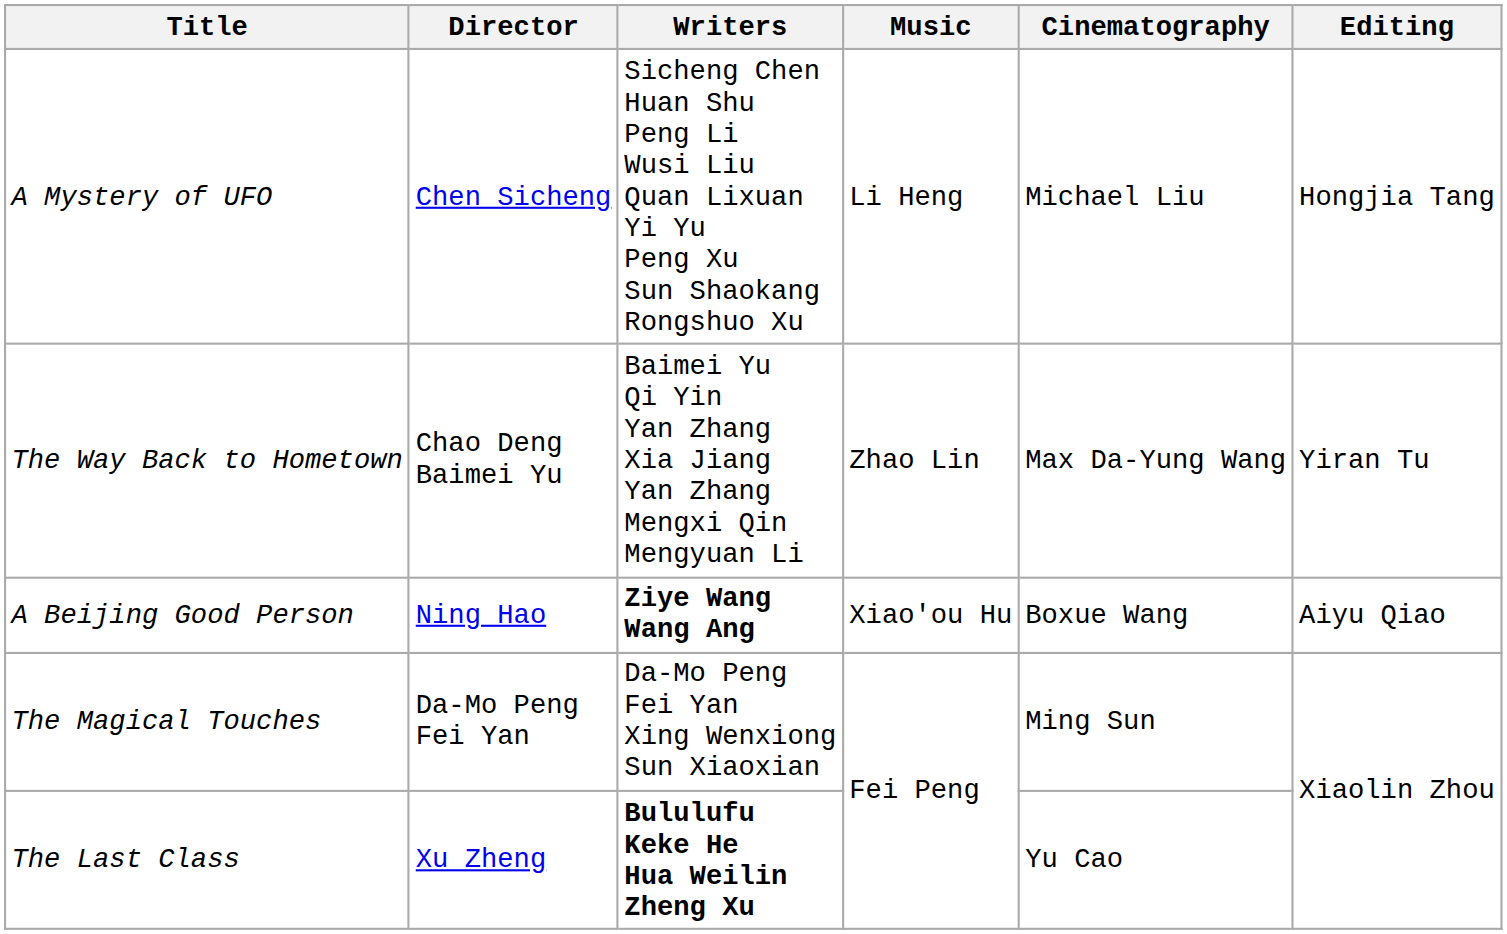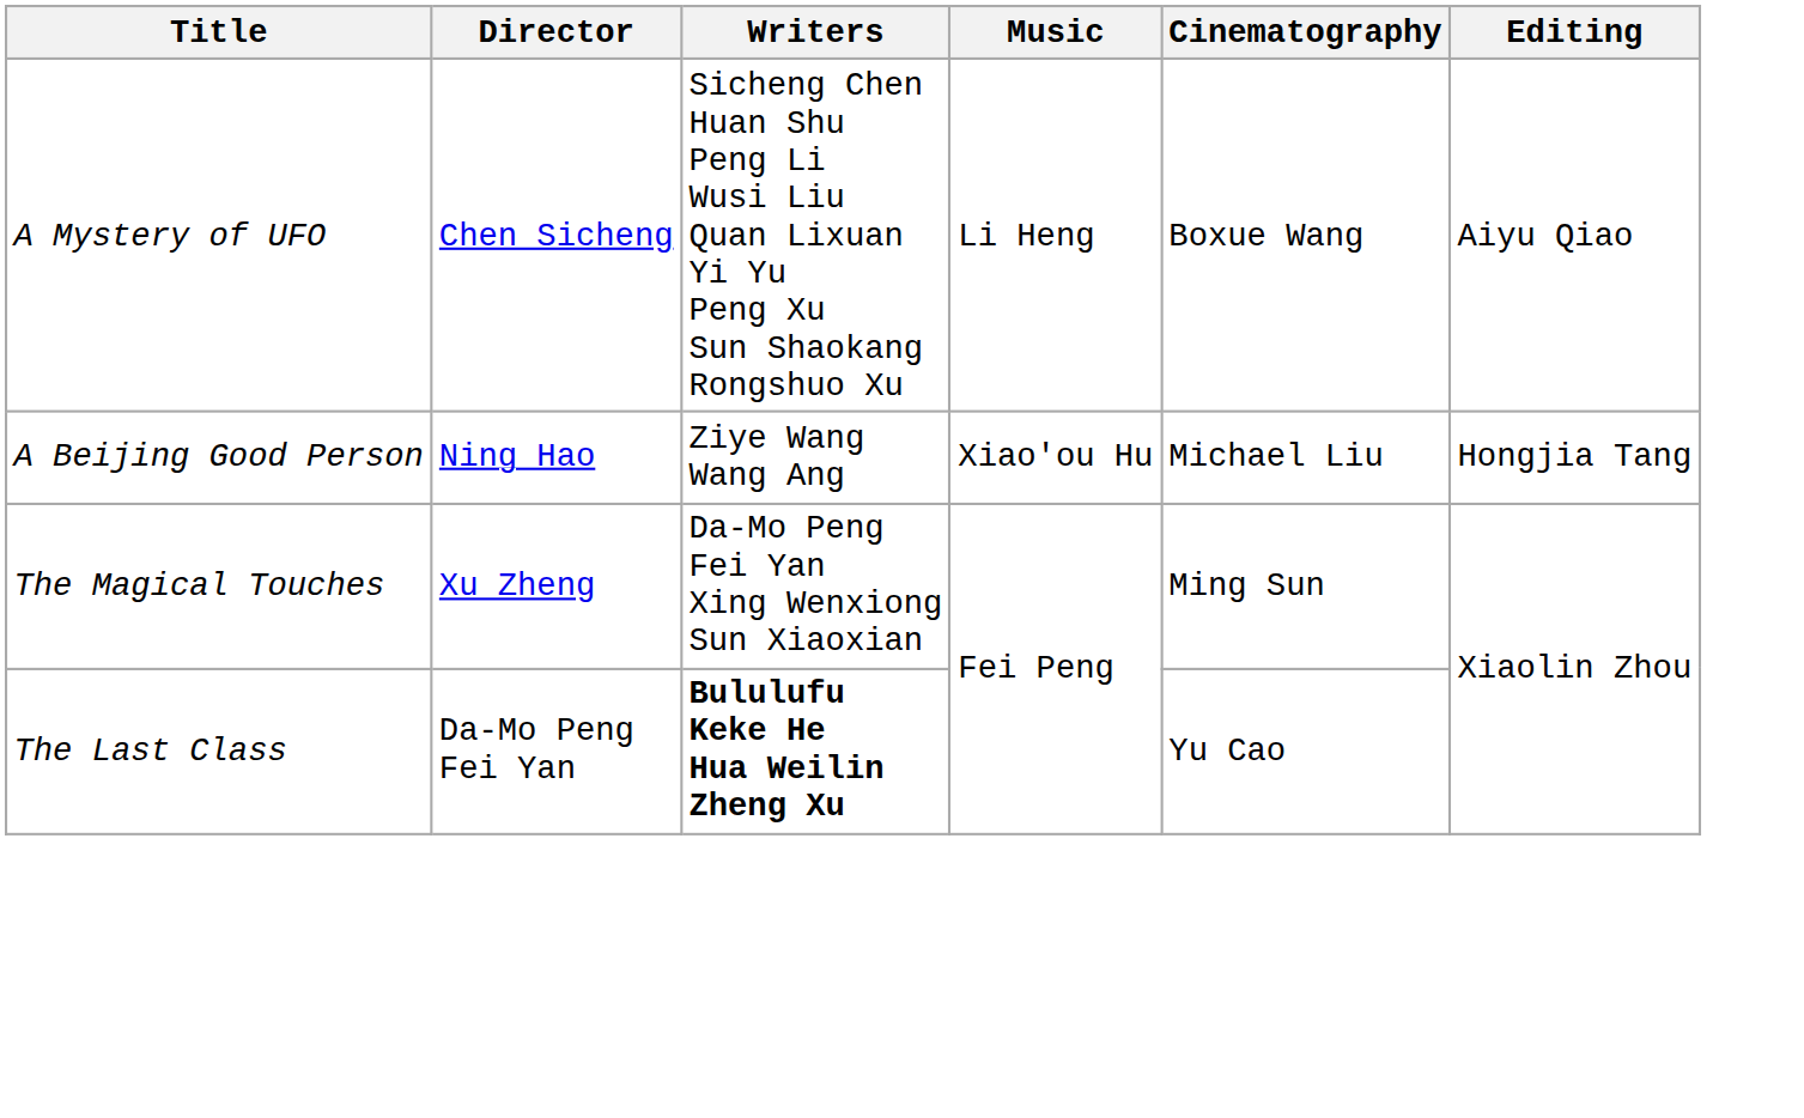A Mystery of UFO | Cinematography: Michael Liu -> Boxue Wang
A Mystery of UFO | Editing: Hongjia Tang -> Aiyu Qiao
- row: The Way Back to Hometown | Chao Deng Baimei Yu | Baimei Yu Qi Yin Yan Zhang Xia Jiang Yan Zhang Mengxi Qin Mengyuan Li | Zhao Lin | Max Da-Yung Wang | Yiran Tu
A Beijing Good Person | Writers: bold -> normal
A Beijing Good Person | Cinematography: Boxue Wang -> Michael Liu
A Beijing Good Person | Editing: Aiyu Qiao -> Hongjia Tang
The Magical Touches | Director: Da-Mo Peng Fei Yan -> Xu Zheng
The Last Class | Director: Xu Zheng -> Da-Mo Peng Fei Yan
